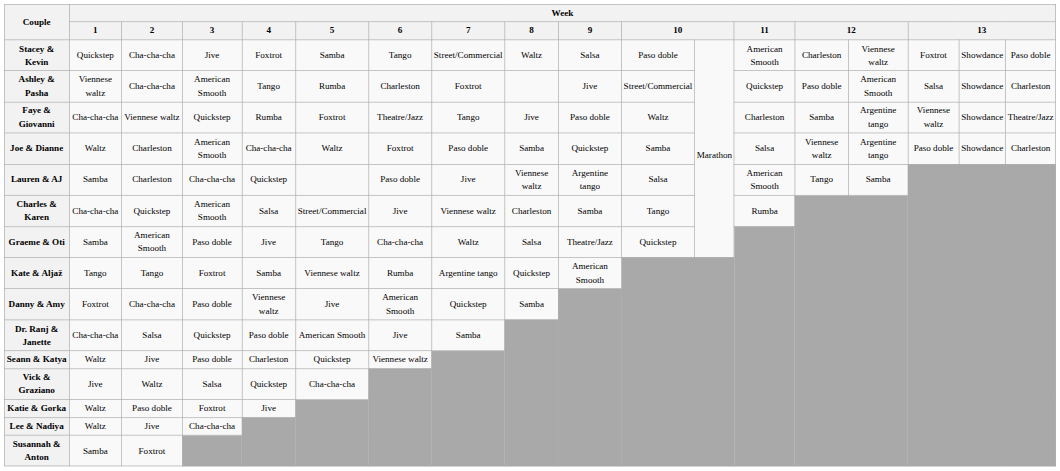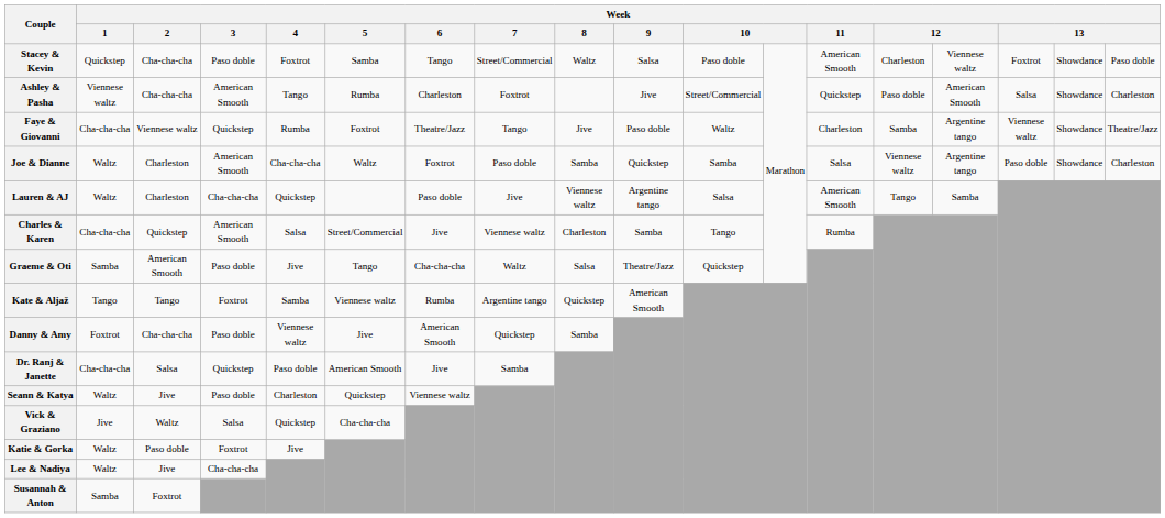Stacey & Kevin | Week / 3: Jive -> Paso doble
Lauren & AJ | Week / 1: Samba -> Waltz
